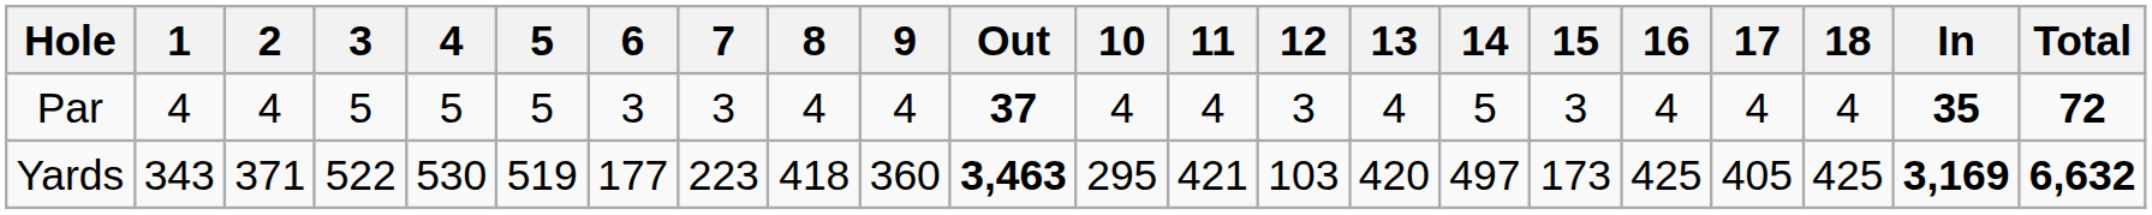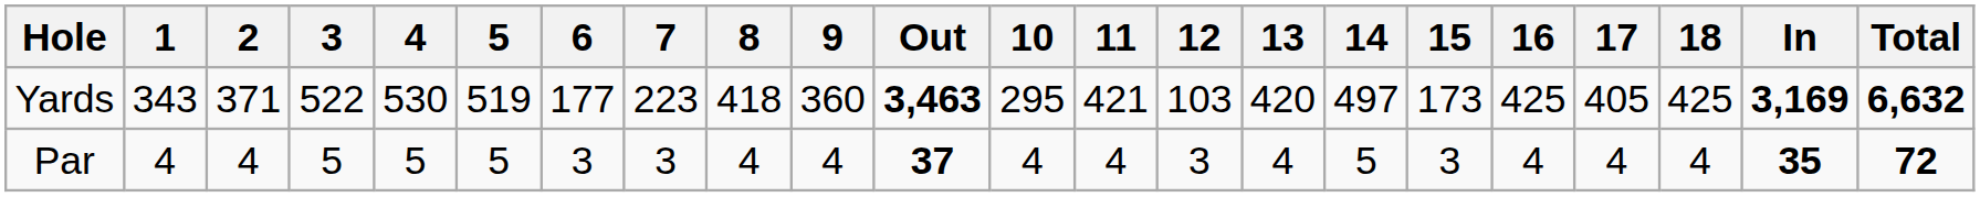rows swapped: Yards <-> Par
